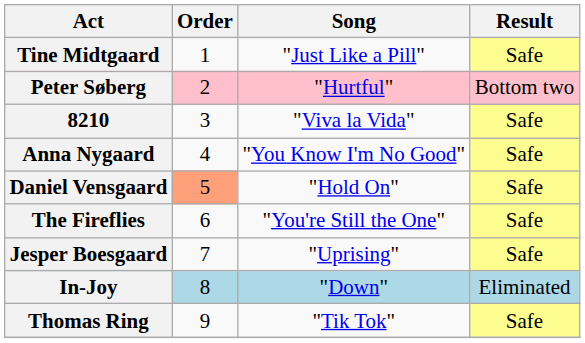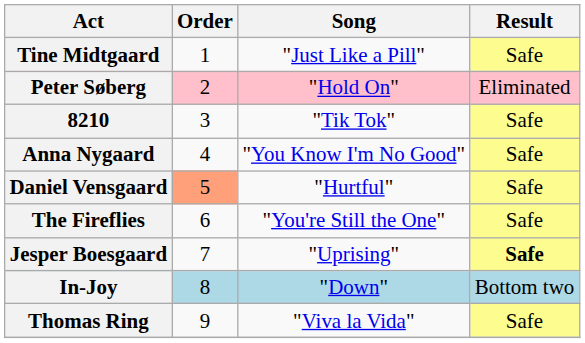Peter Søberg | Song: "Hurtful" -> "Hold On"
Peter Søberg | Result: Bottom two -> Eliminated
8210 | Song: "Viva la Vida" -> "Tik Tok"
Daniel Vensgaard | Song: "Hold On" -> "Hurtful"
Jesper Boesgaard | Result: normal -> bold
In-Joy | Result: Eliminated -> Bottom two
Thomas Ring | Song: "Tik Tok" -> "Viva la Vida"
